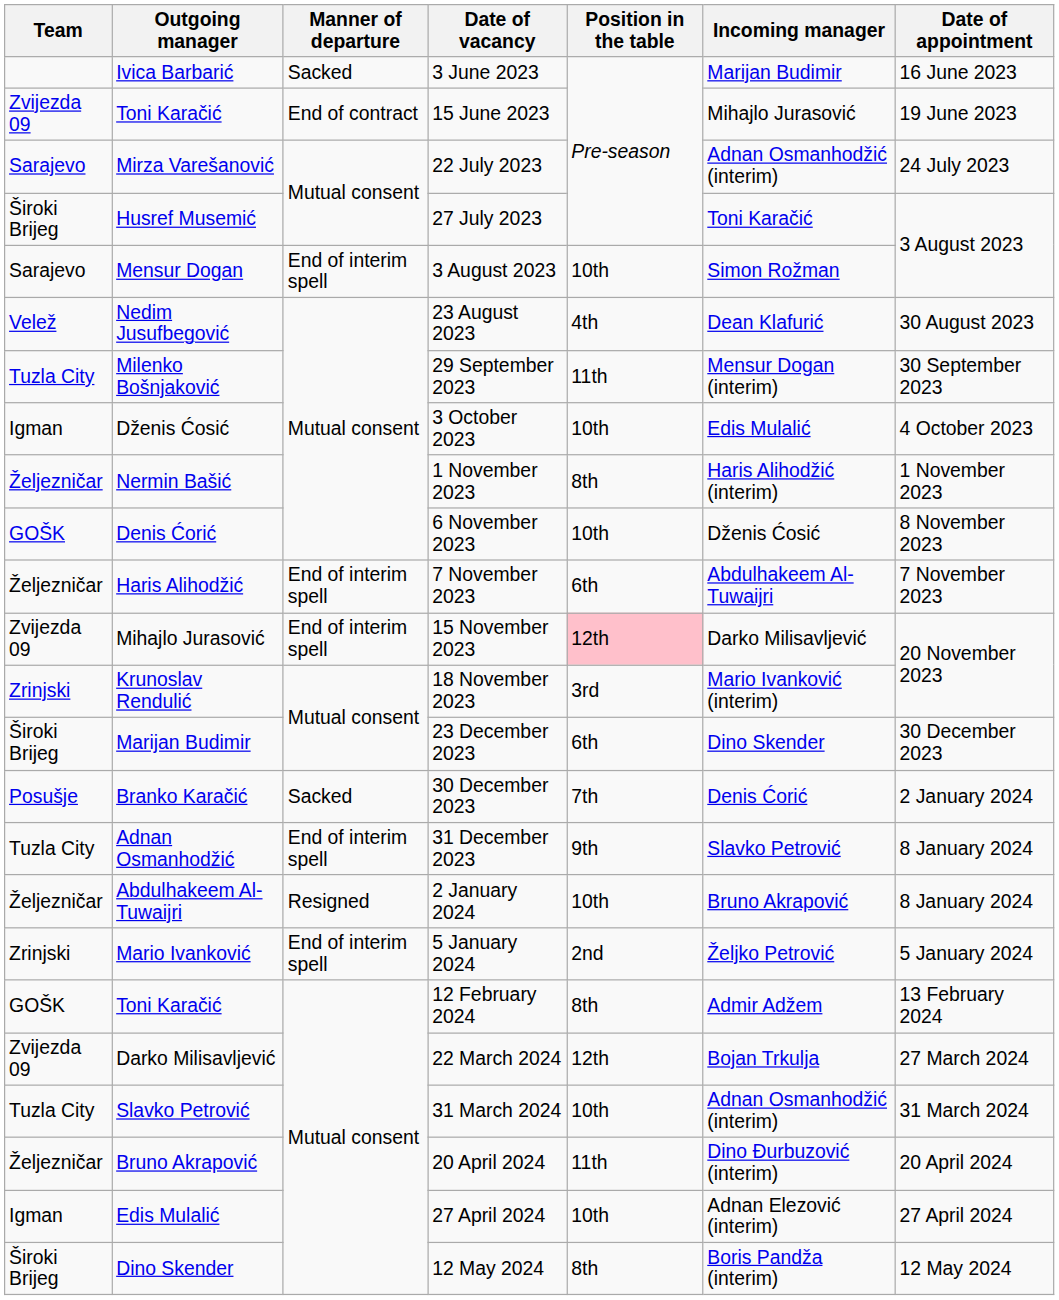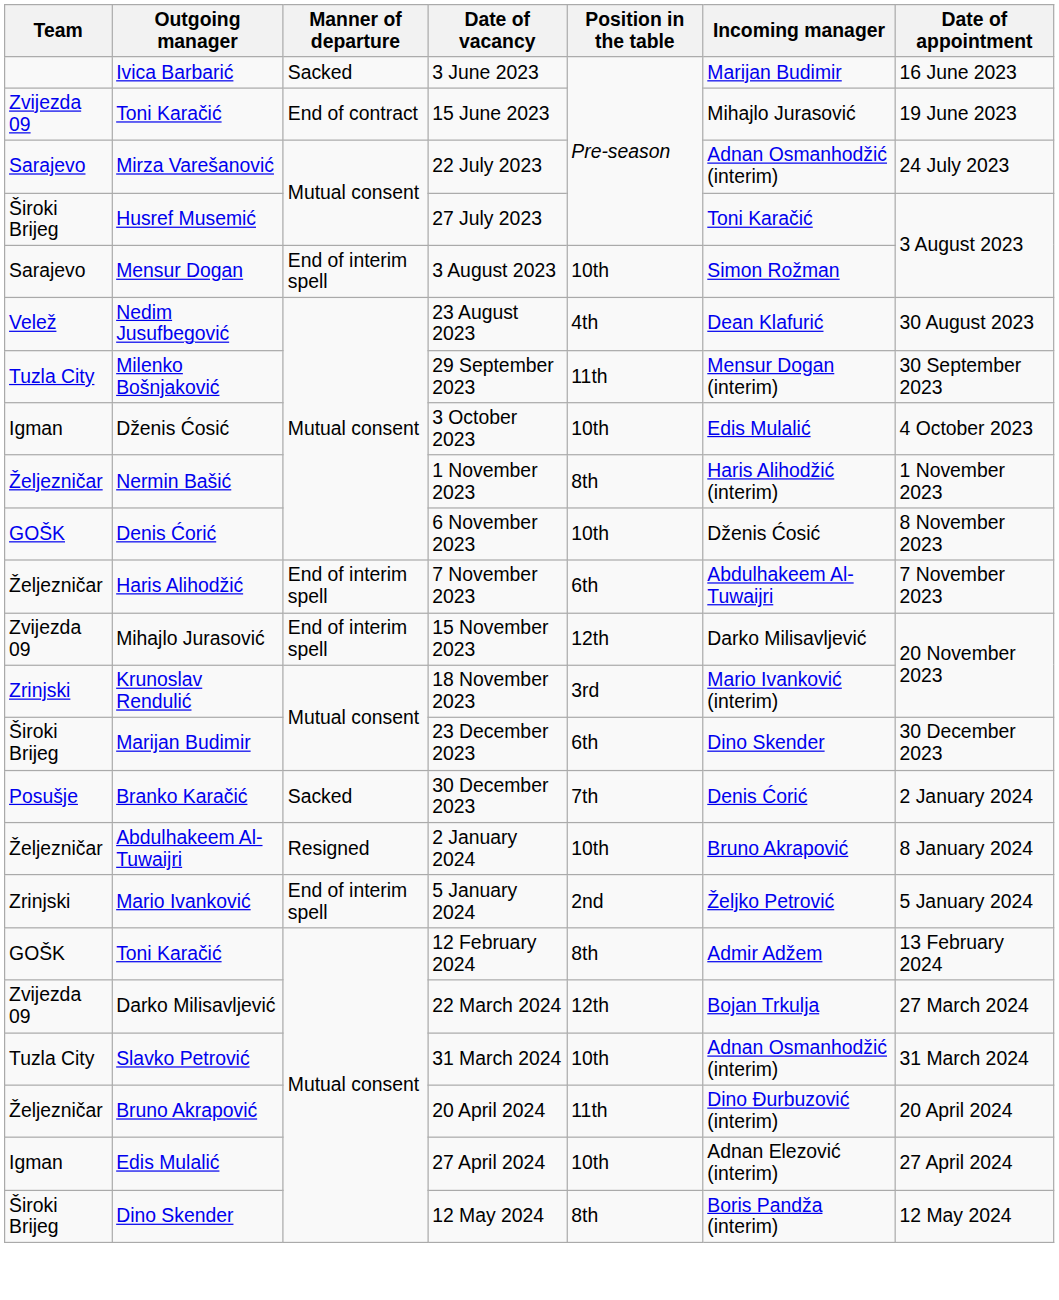15 November 2023 | Position in the table: pink background -> no background
- row: Tuzla City | Adnan Osmanhodžić | End of interim spell | 31 December 2023 | 9th | Slavko Petrović | 8 January 2024
